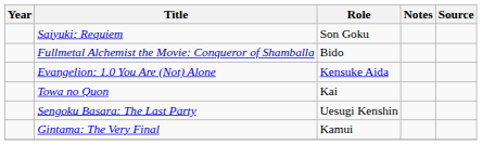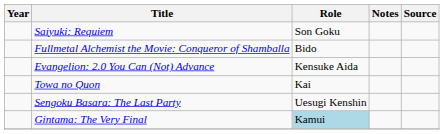- row: Evangelion: 1.0 You Are (Not) Alone | Kensuke Aida
+ row: Evangelion: 2.0 You Can (Not) Advance | Kensuke Aida
Gintama: The Very Final | Role: no background -> lightblue background
